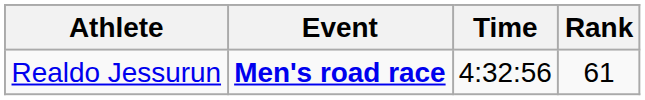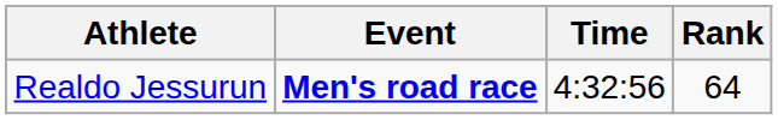Realdo Jessurun | Rank: 61 -> 64
